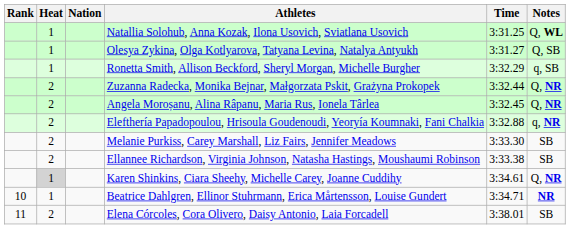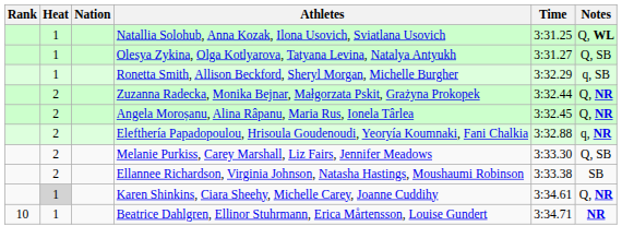Melanie Purkiss, Carey Marshall, Liz Fairs, Jennifer Meadows | Notes: SB -> Q, SB
- row: 11 | 2 | Elena Córcoles, Cora Olivero, Daisy Antonio, Laia Forcadell | 3:38.01 | SB
